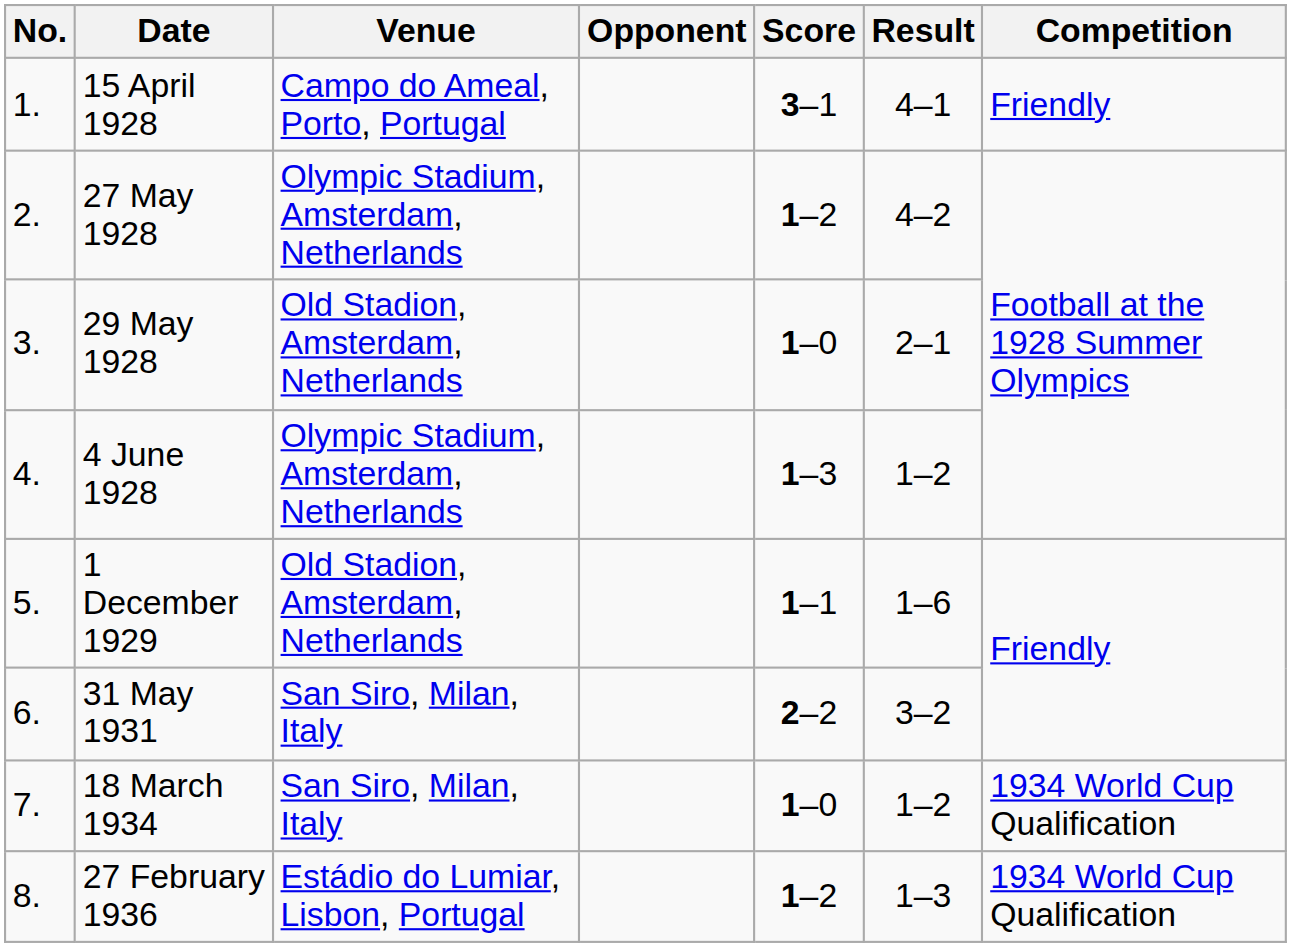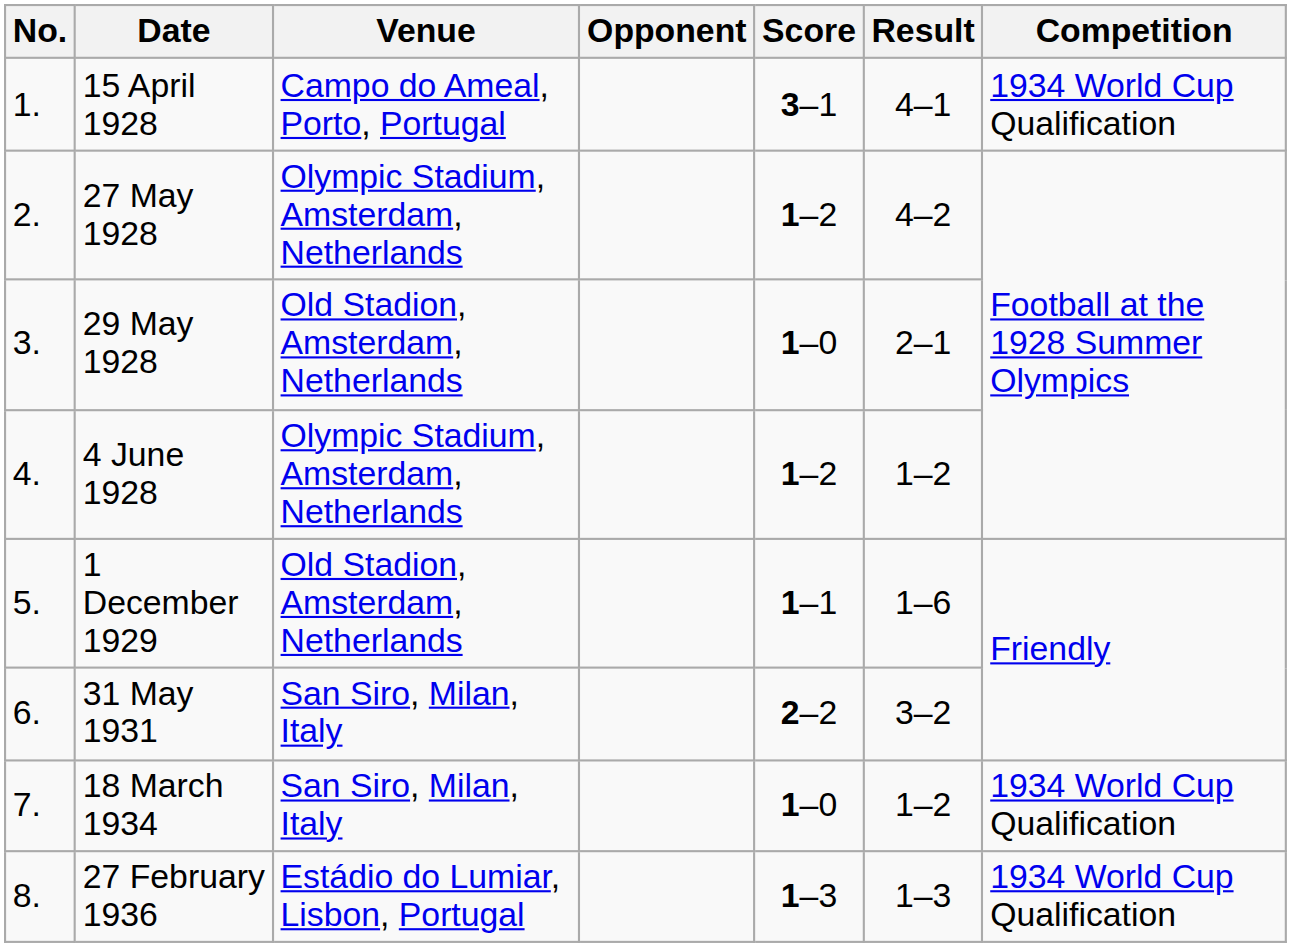15 April 1928 | Competition: Friendly -> 1934 World Cup Qualification
4 June 1928 | Score: 1–3 -> 1–2
27 February 1936 | Score: 1–2 -> 1–3
